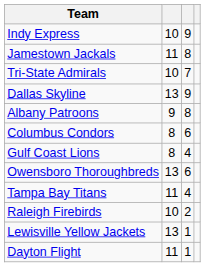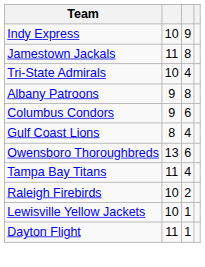Tri-State Admirals | column 3: 7 -> 4
- row: Dallas Skyline | 13 | 9
Columbus Condors | column 2: 8 -> 9
Lewisville Yellow Jackets | column 2: 13 -> 10
